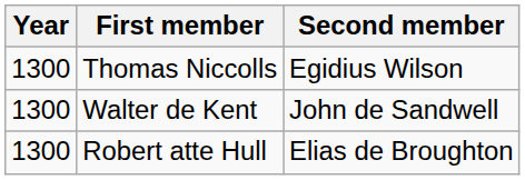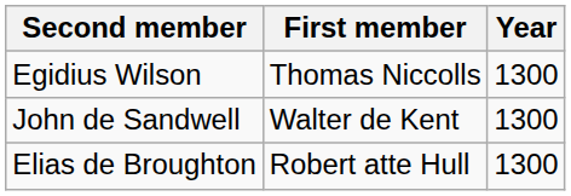columns swapped: Year <-> Second member
